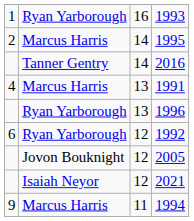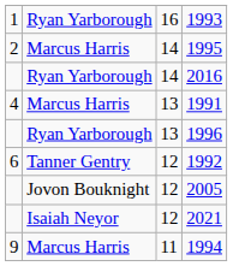2016 | column 2: Tanner Gentry -> Ryan Yarborough
1992 | column 2: Ryan Yarborough -> Tanner Gentry
